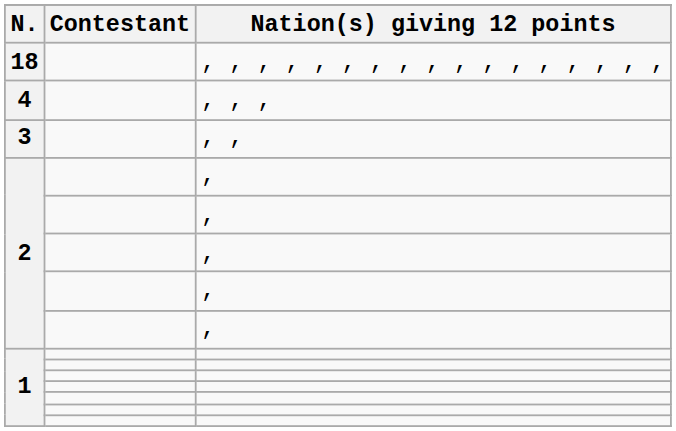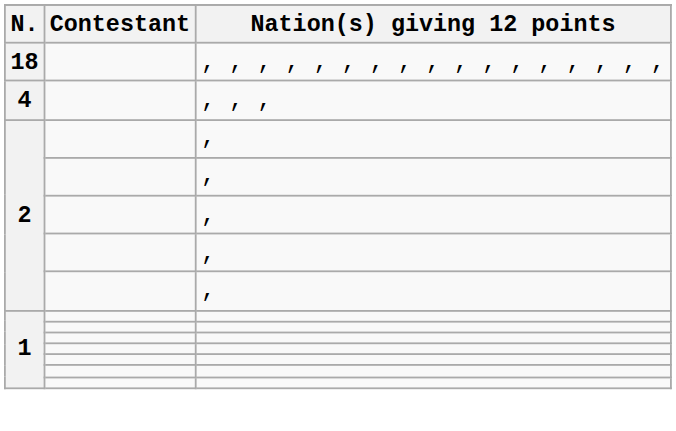- row: 3 | , ,
